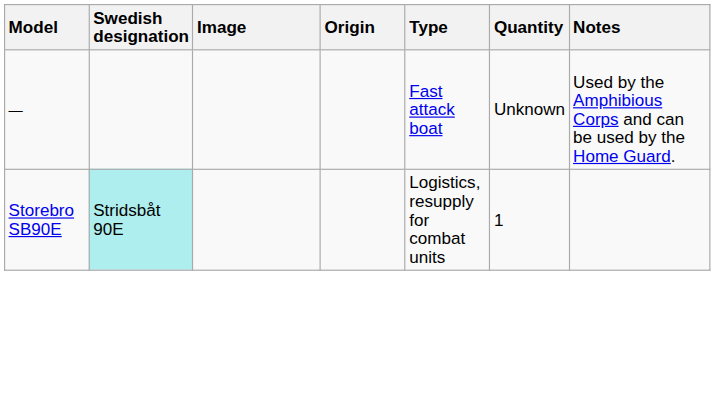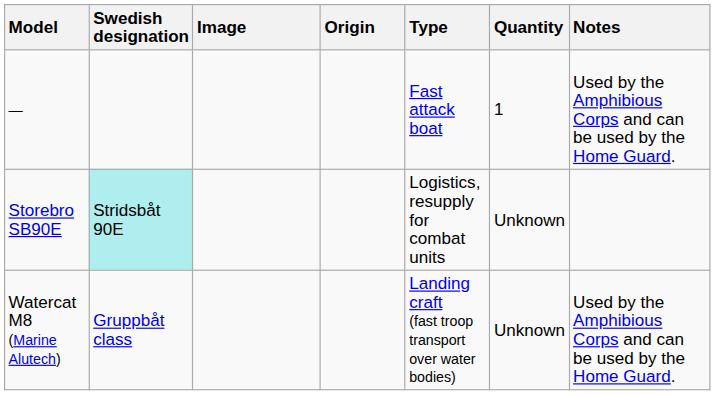— | Quantity: Unknown -> 1
Storebro SB90E | Quantity: 1 -> Unknown
+ row: Watercat M8 (Marine Alutech) | Gruppbåt class | Landing craft (fast troop transport over water bodies) | Unknown | Used by the Amphibious Corps and can be used by the Home Guard.
